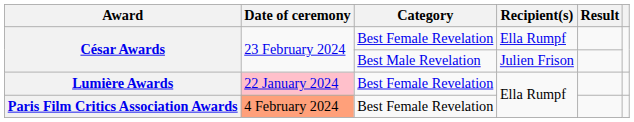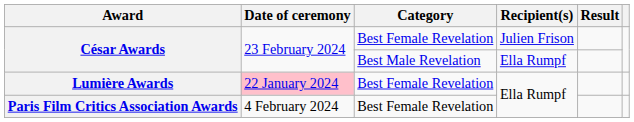César Awards / Best Female Revelation | Recipient(s): Ella Rumpf -> Julien Frison
César Awards / Best Male Revelation | Recipient(s): Julien Frison -> Ella Rumpf
Paris Film Critics Association Awards | Date of ceremony: lightsalmon background -> no background
